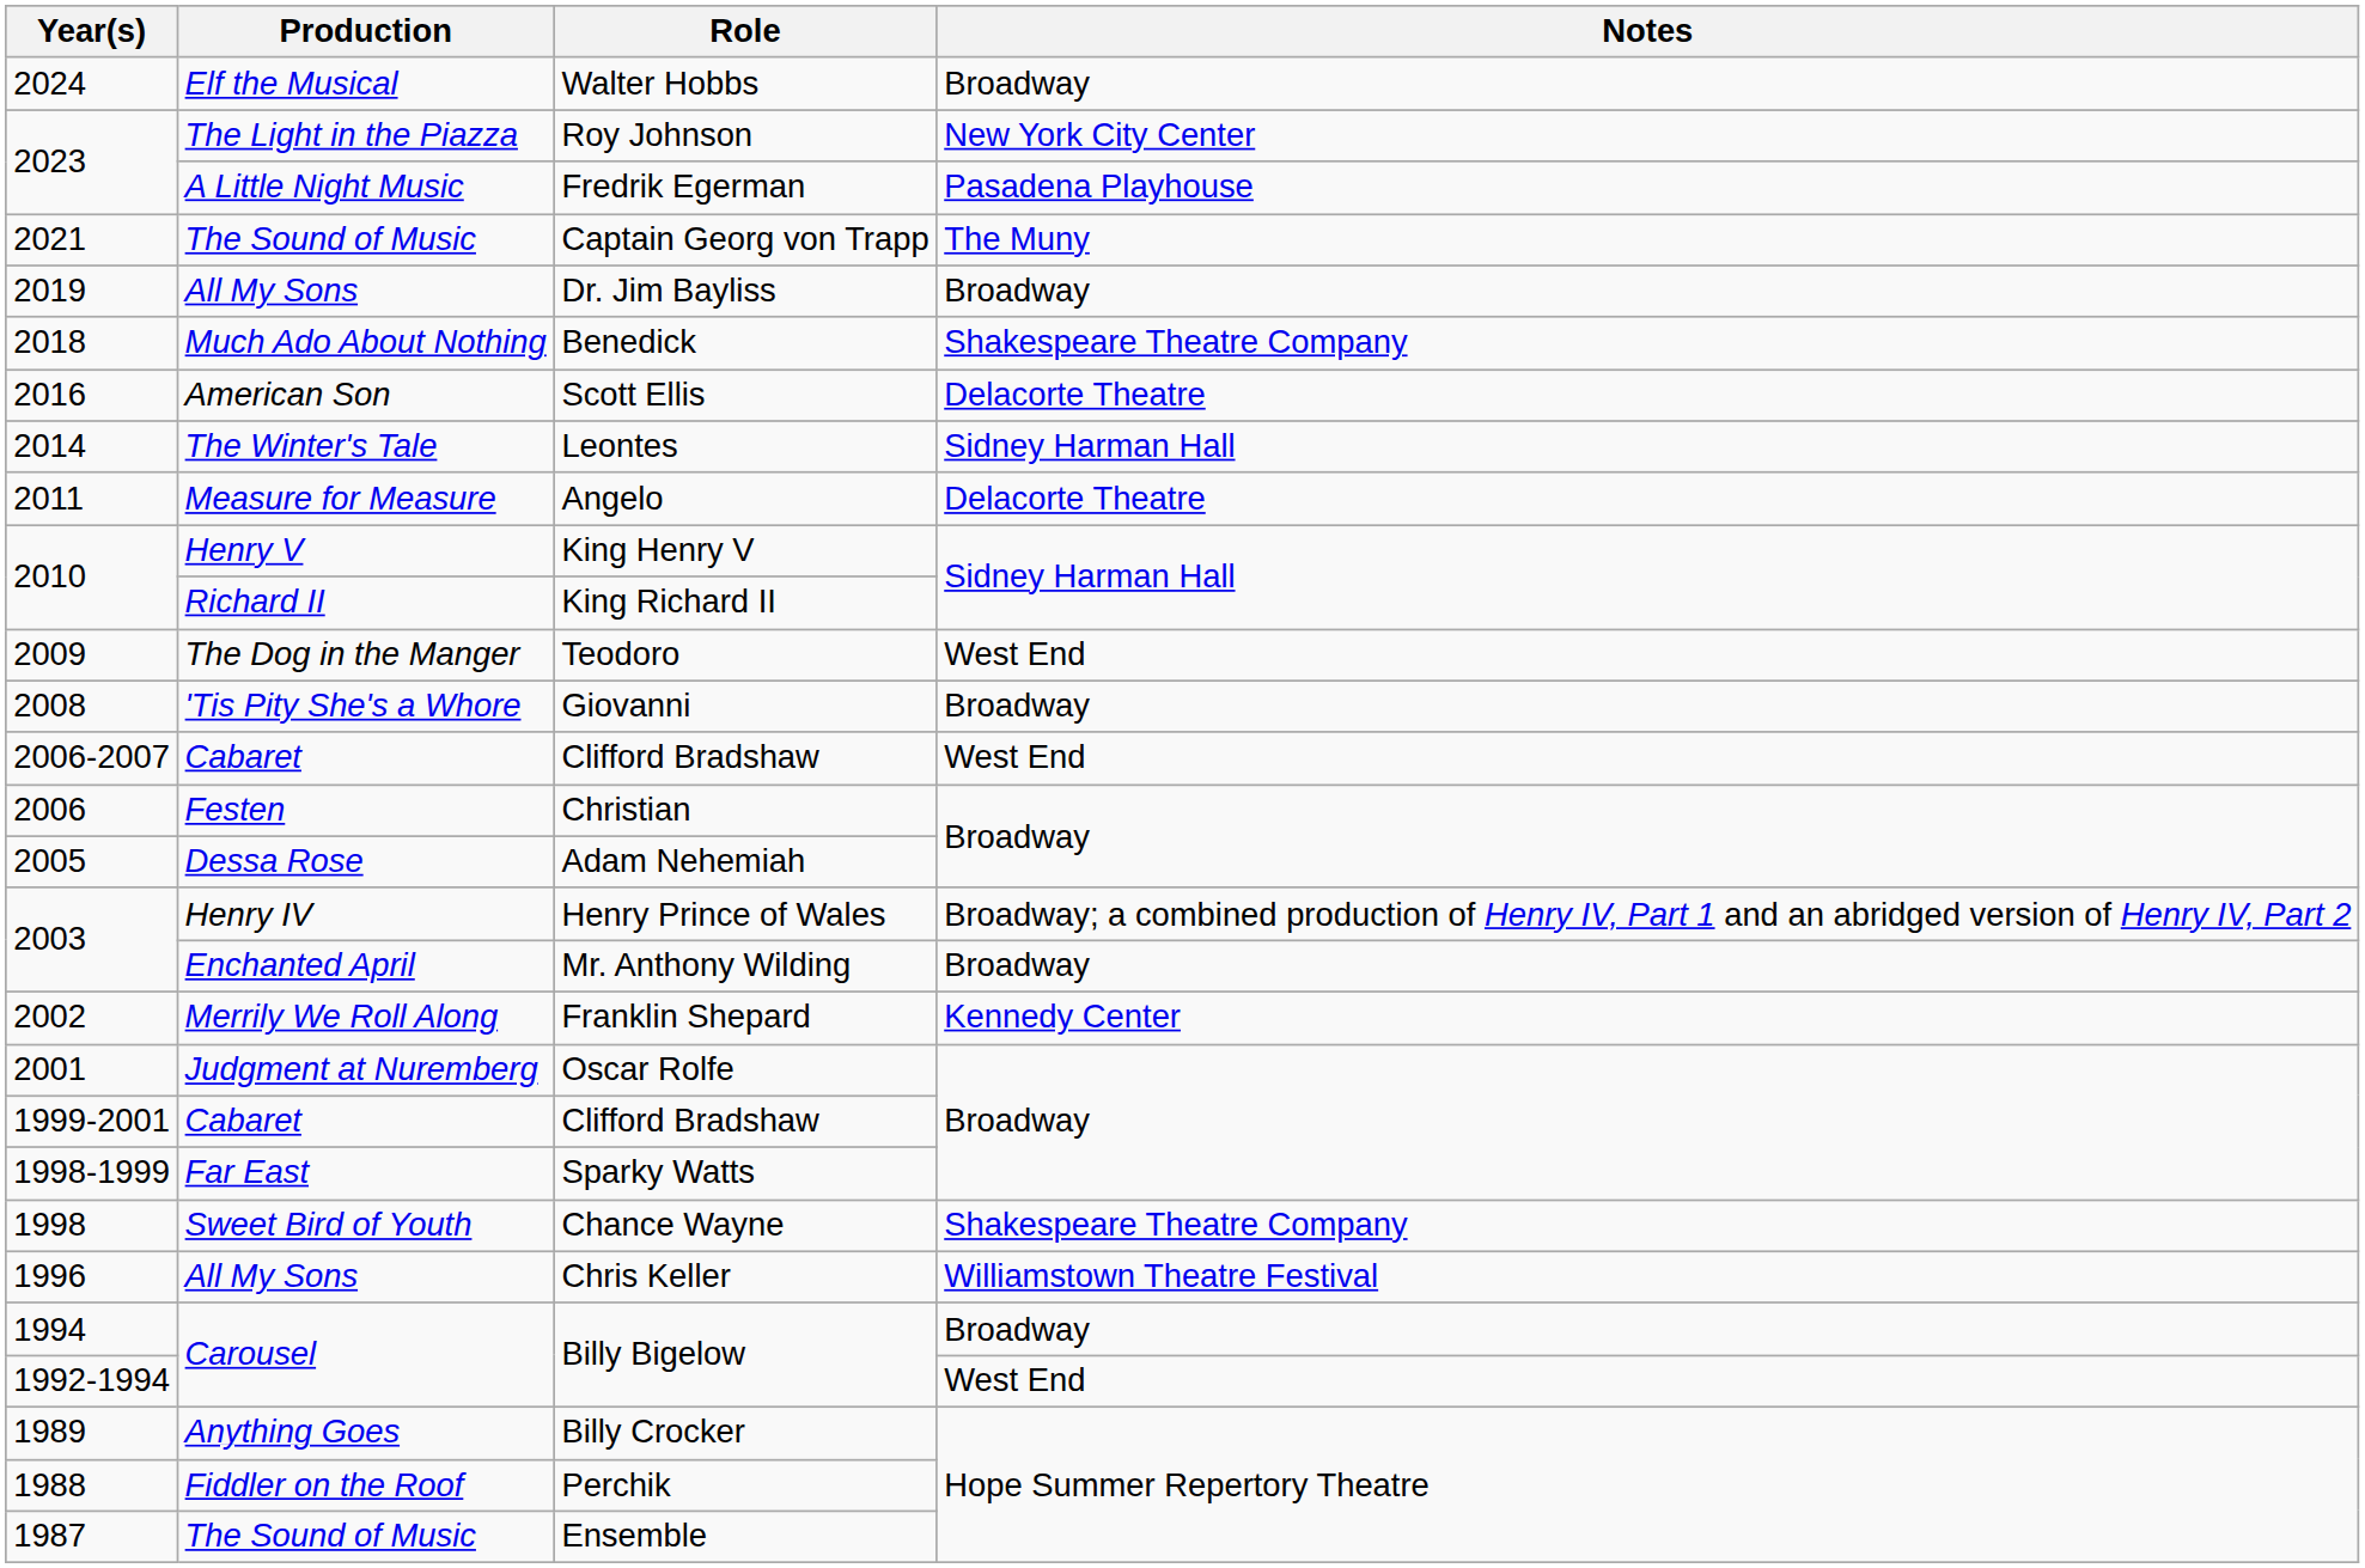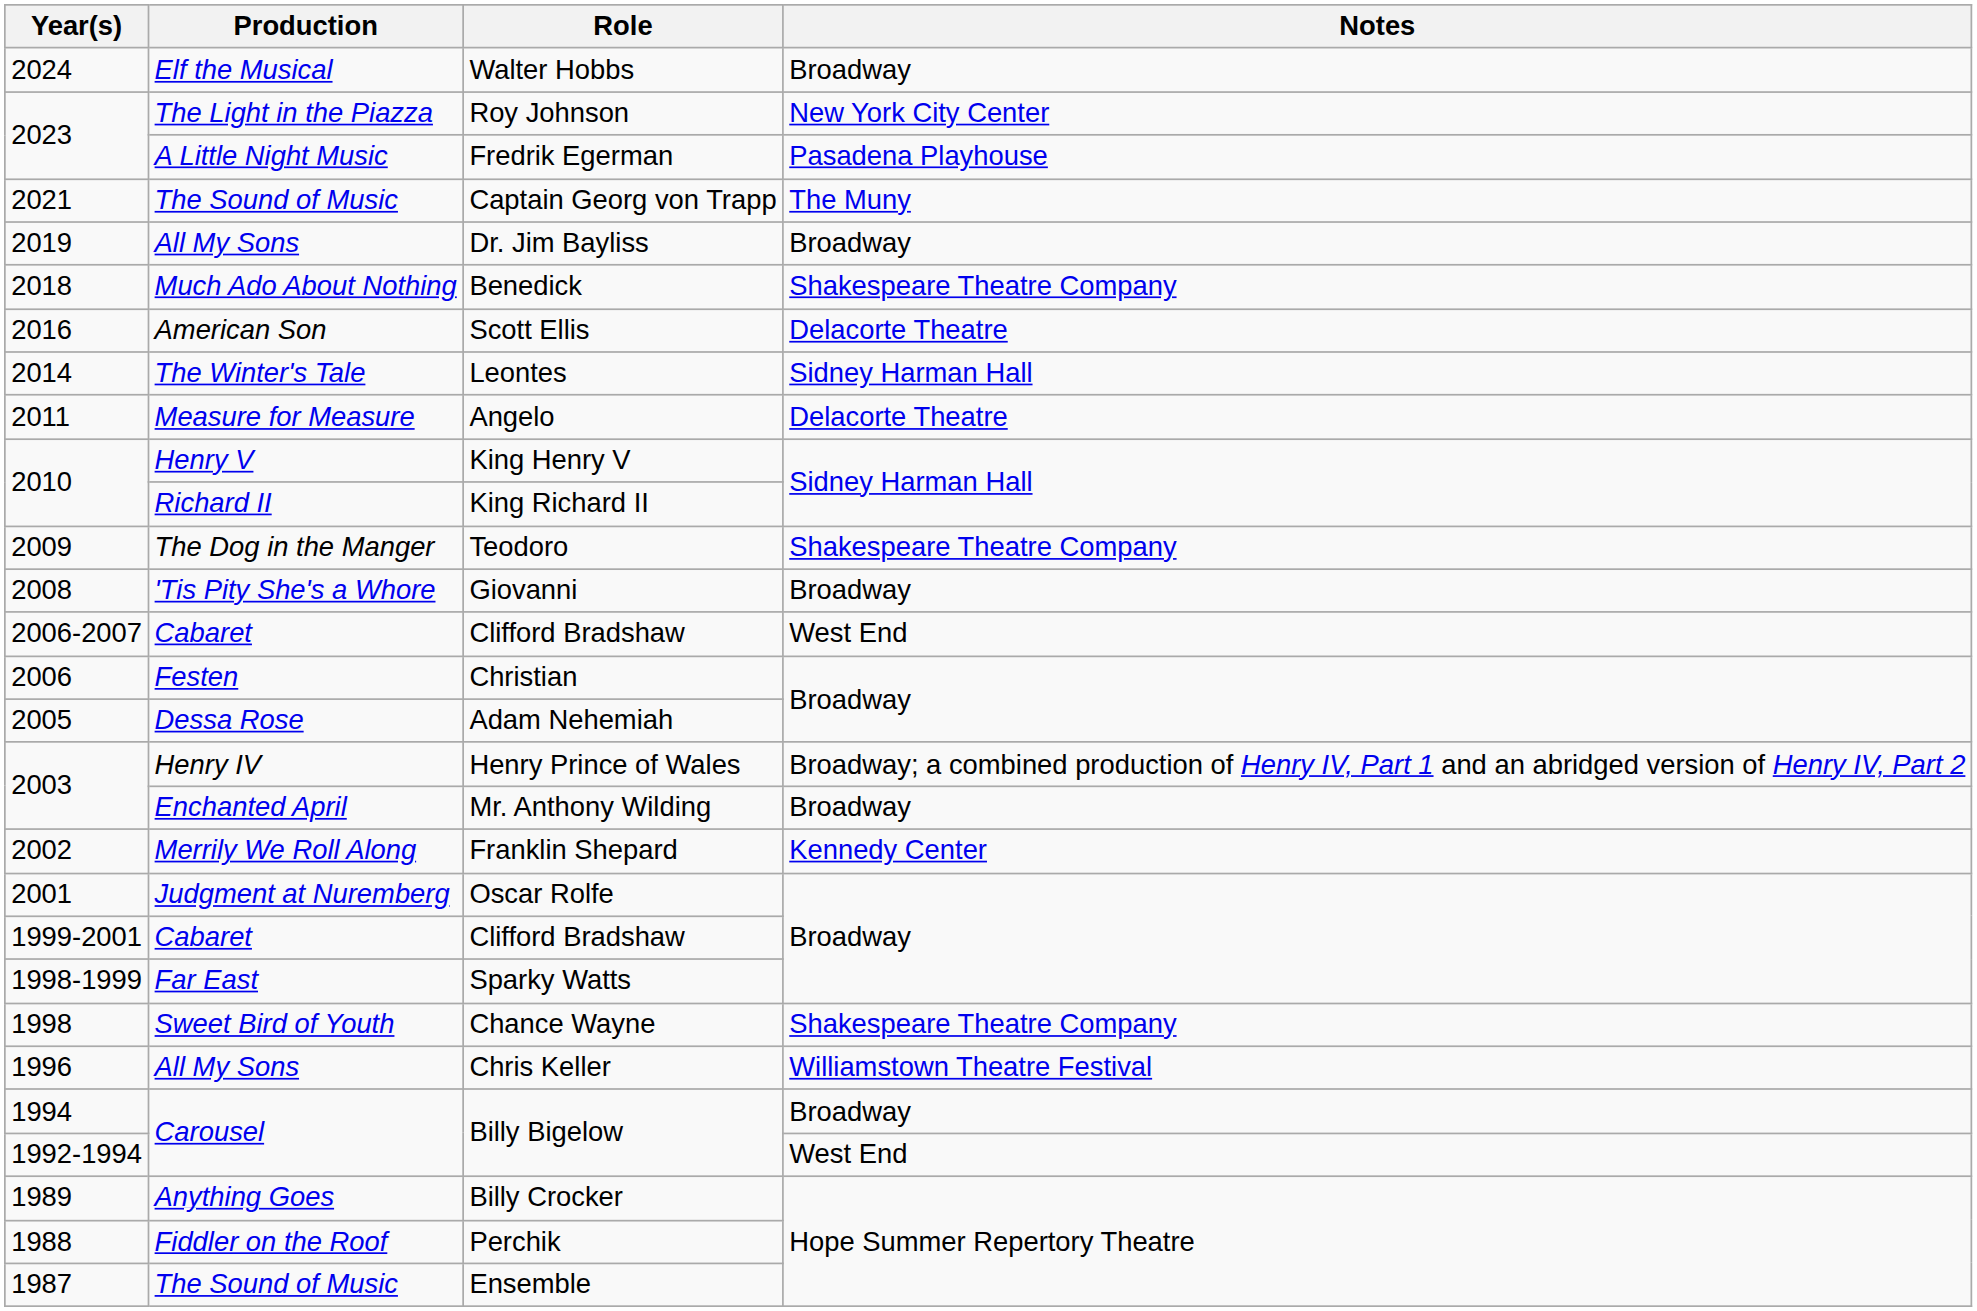Teodoro | Notes: West End -> Shakespeare Theatre Company
